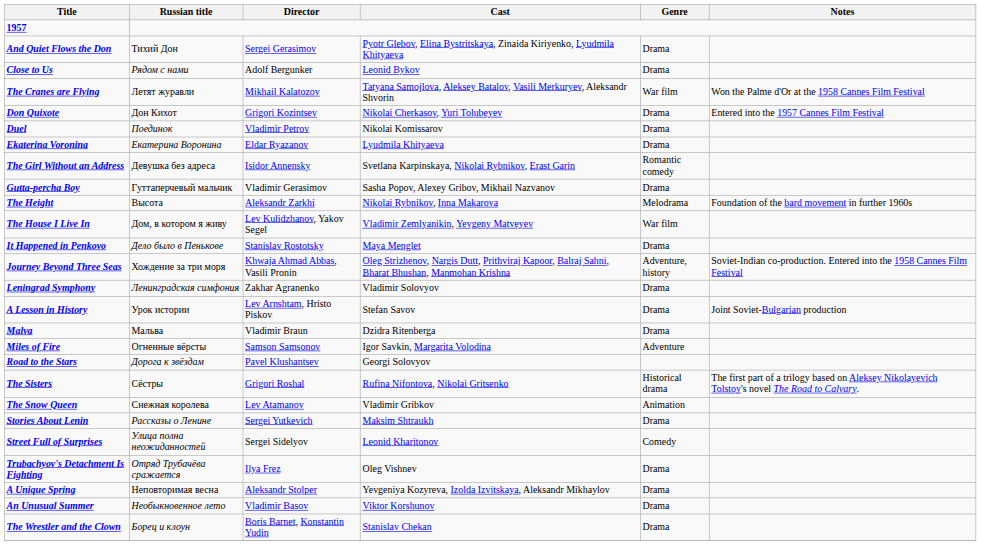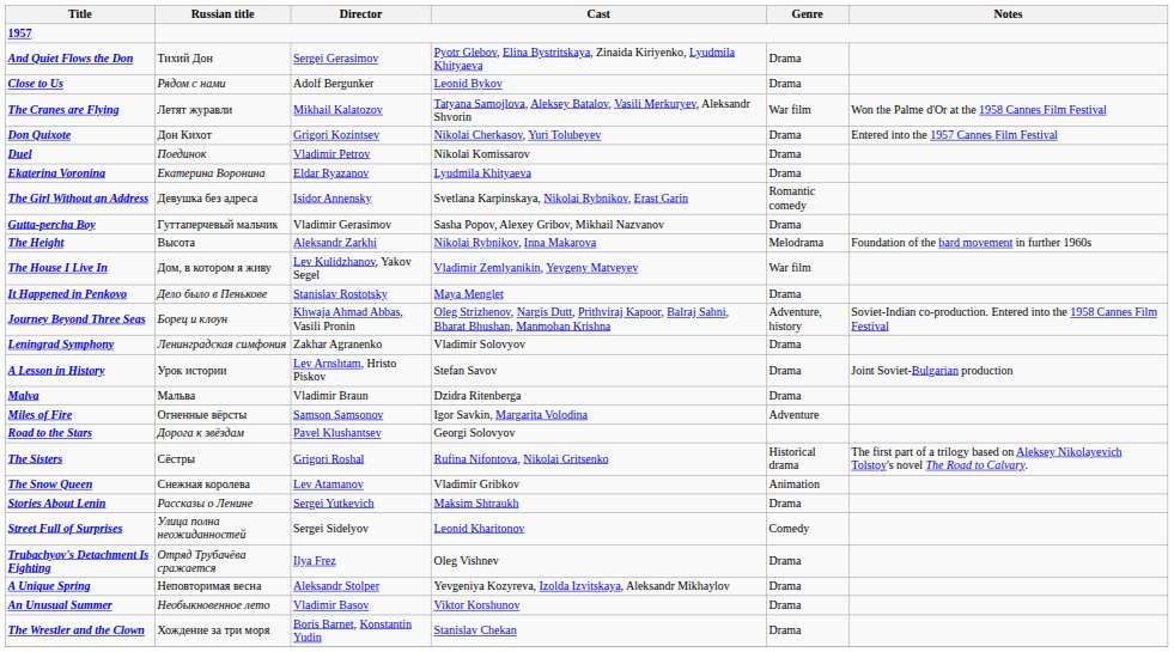Journey Beyond Three Seas | Russian title: Хождение за три моря -> Борец и клоун
The Wrestler and the Clown | Russian title: Борец и клоун -> Хождение за три моря
